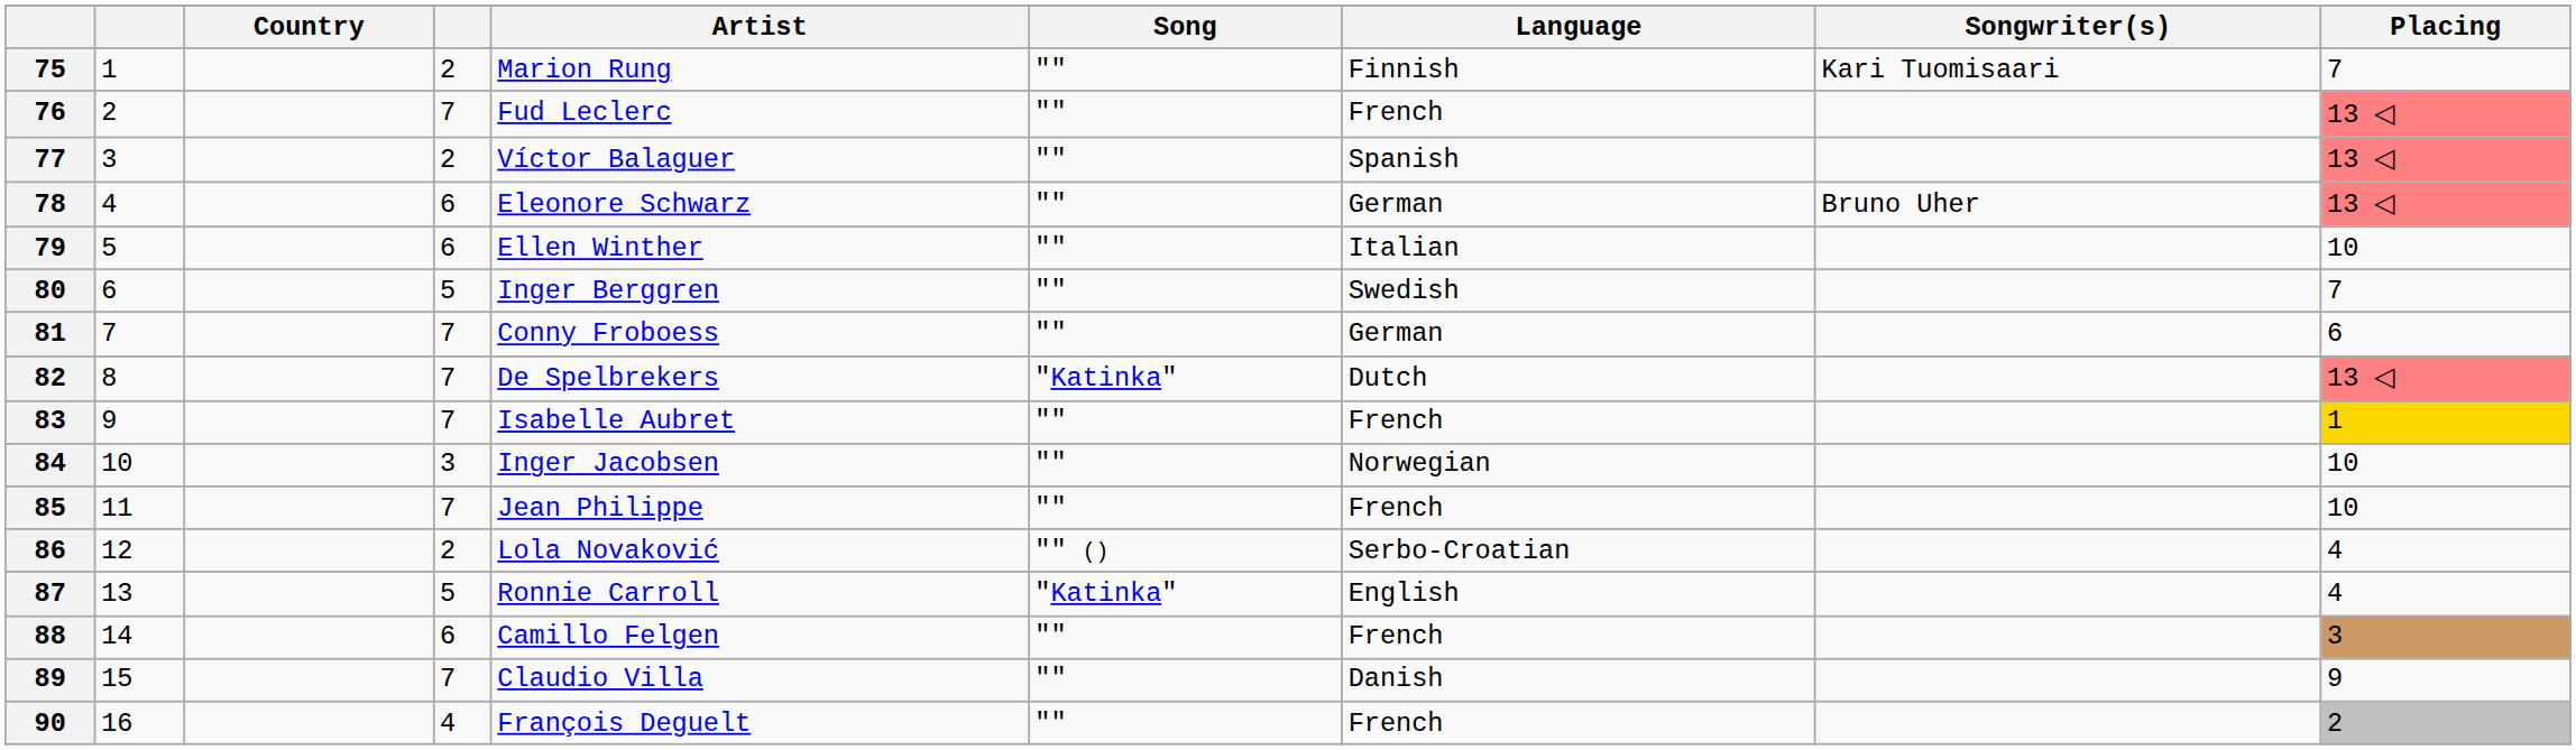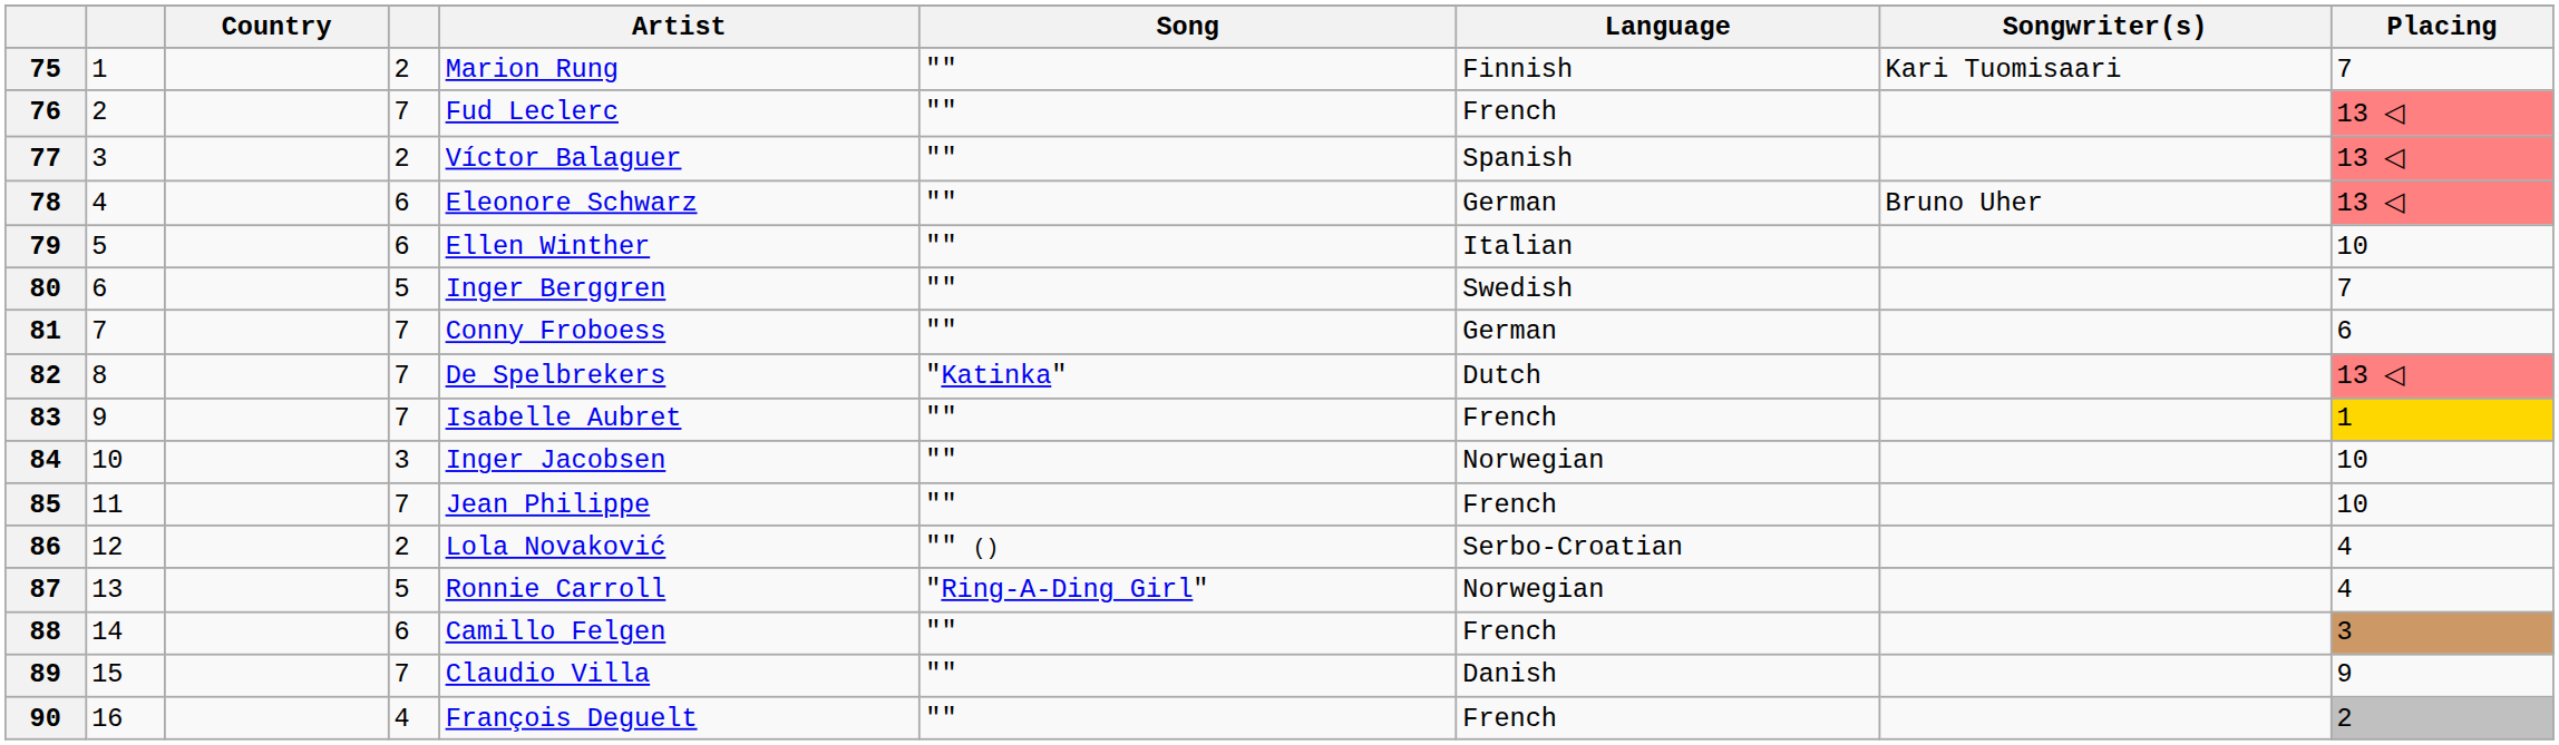87 | Song: "Katinka" -> "Ring-A-Ding Girl"
87 | Language: English -> Norwegian
